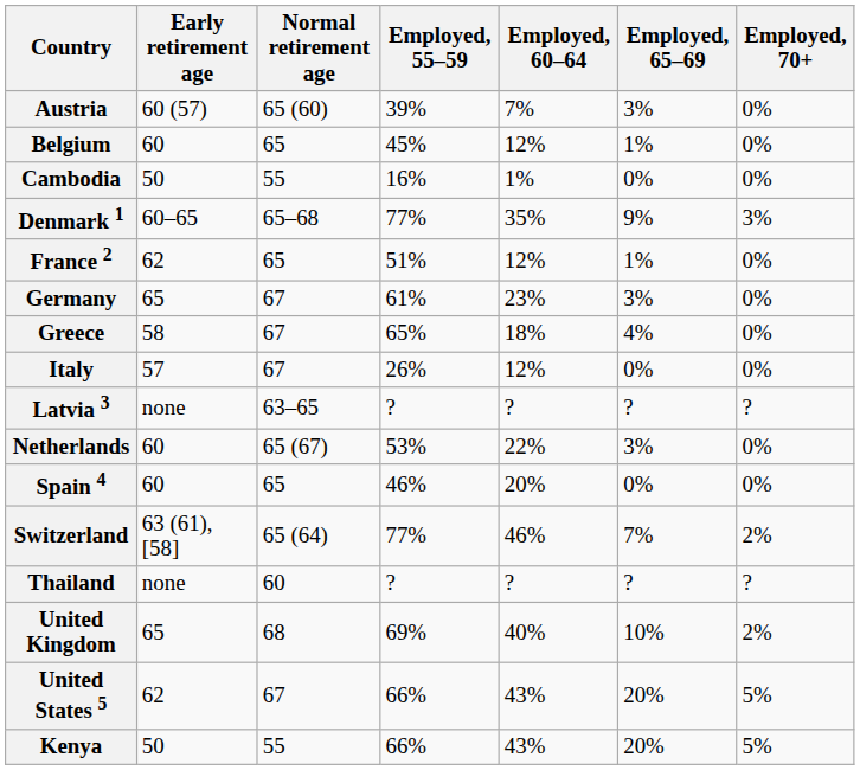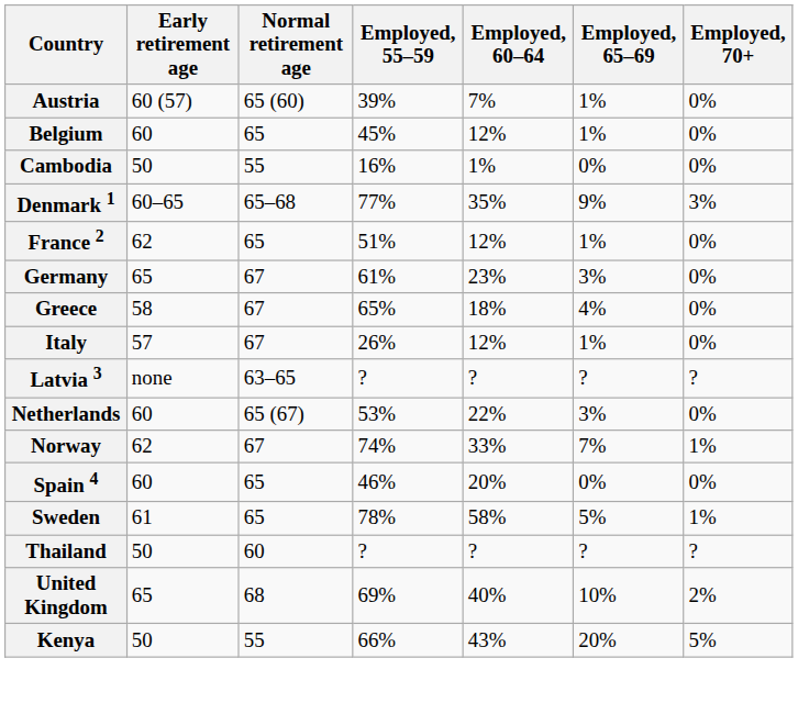Austria | Employed, 65–69: 3% -> 1%
Italy | Employed, 65–69: 0% -> 1%
+ row: Norway | 62 | 67 | 74% | 33% | 7% | 1%
+ row: Sweden | 61 | 65 | 78% | 58% | 5% | 1%
- row: Switzerland | 63 (61), [58] | 65 (64) | 77% | 46% | 7% | 2%
Thailand | Early retirement age: none -> 50
- row: United States 5 | 62 | 67 | 66% | 43% | 20% | 5%
